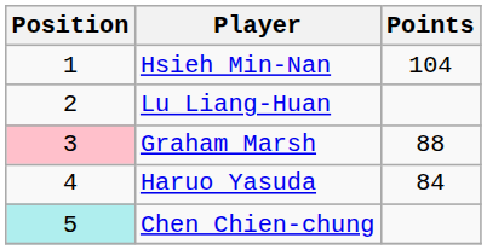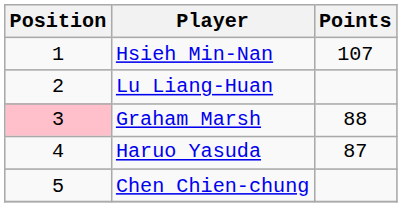Hsieh Min-Nan | Points: 104 -> 107
Haruo Yasuda | Points: 84 -> 87
Chen Chien-chung | Position: paleturquoise background -> no background
